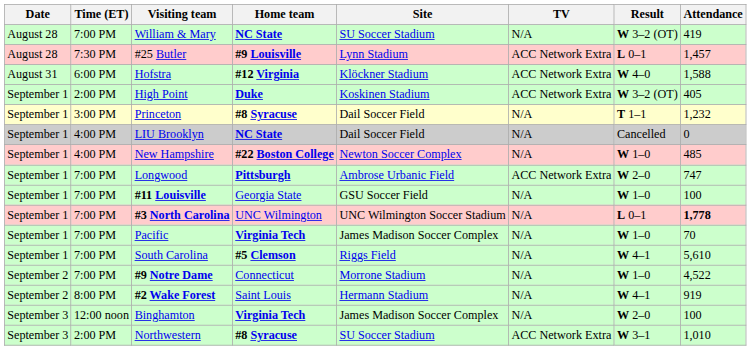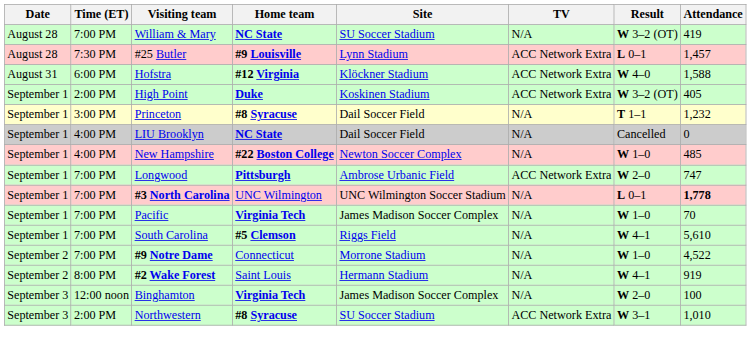- row: September 1 | 7:00 PM | #11 Louisville | Georgia State | GSU Soccer Field | N/A | W 1–0 | 100
